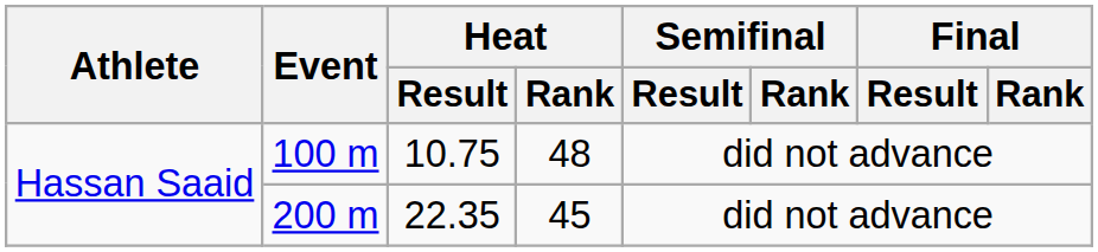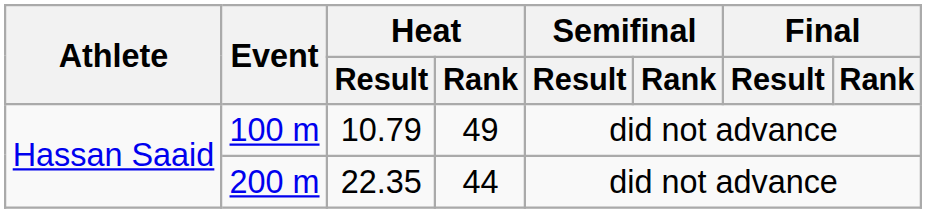100 m | Heat / Result: 10.75 -> 10.79
100 m | Heat / Rank: 48 -> 49
200 m | Heat / Rank: 45 -> 44
